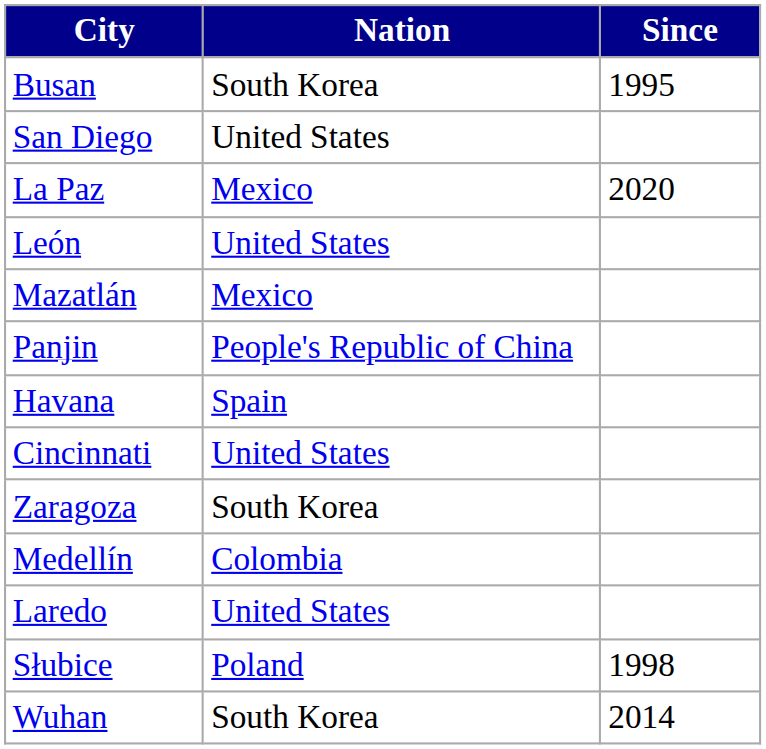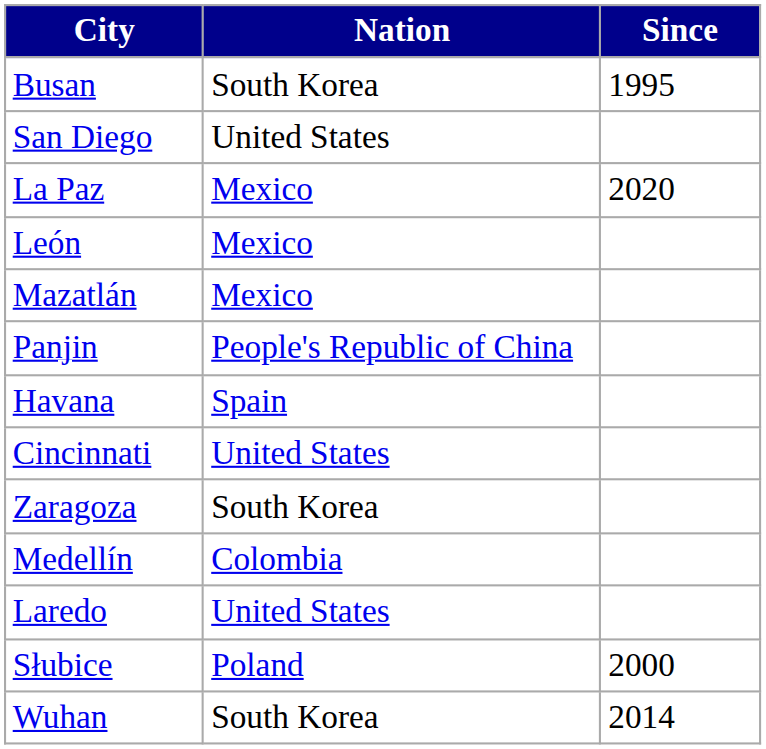León | Nation: United States -> Mexico
Słubice | Since: 1998 -> 2000
